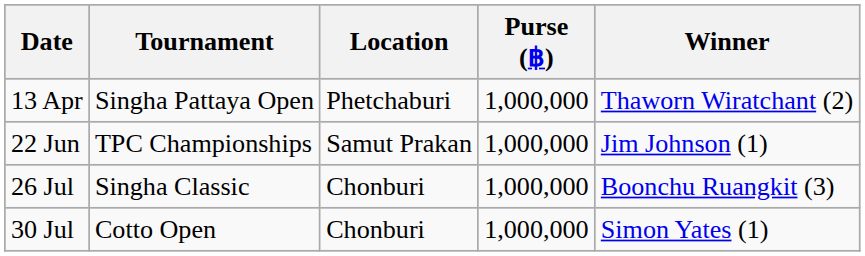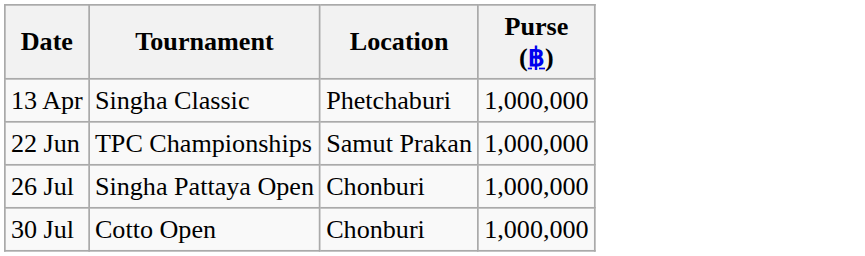- column: Winner | Thaworn Wiratchant (2) | Jim Johnson (1) | Boonchu Ruangkit (3) | Simon Yates (1)
13 Apr | Tournament: Singha Pattaya Open -> Singha Classic
26 Jul | Tournament: Singha Classic -> Singha Pattaya Open
